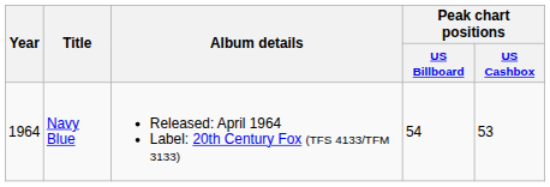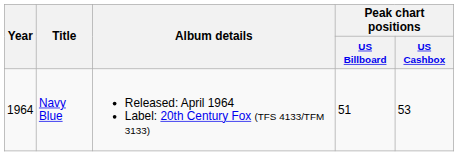Navy Blue | Peak chart positions / US Billboard: 54 -> 51
